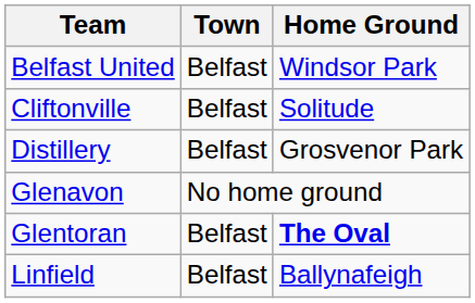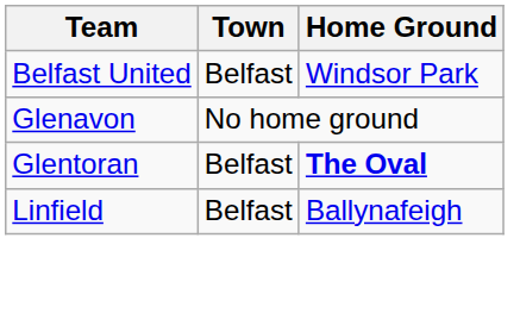- row: Cliftonville | Belfast | Solitude
- row: Distillery | Belfast | Grosvenor Park
